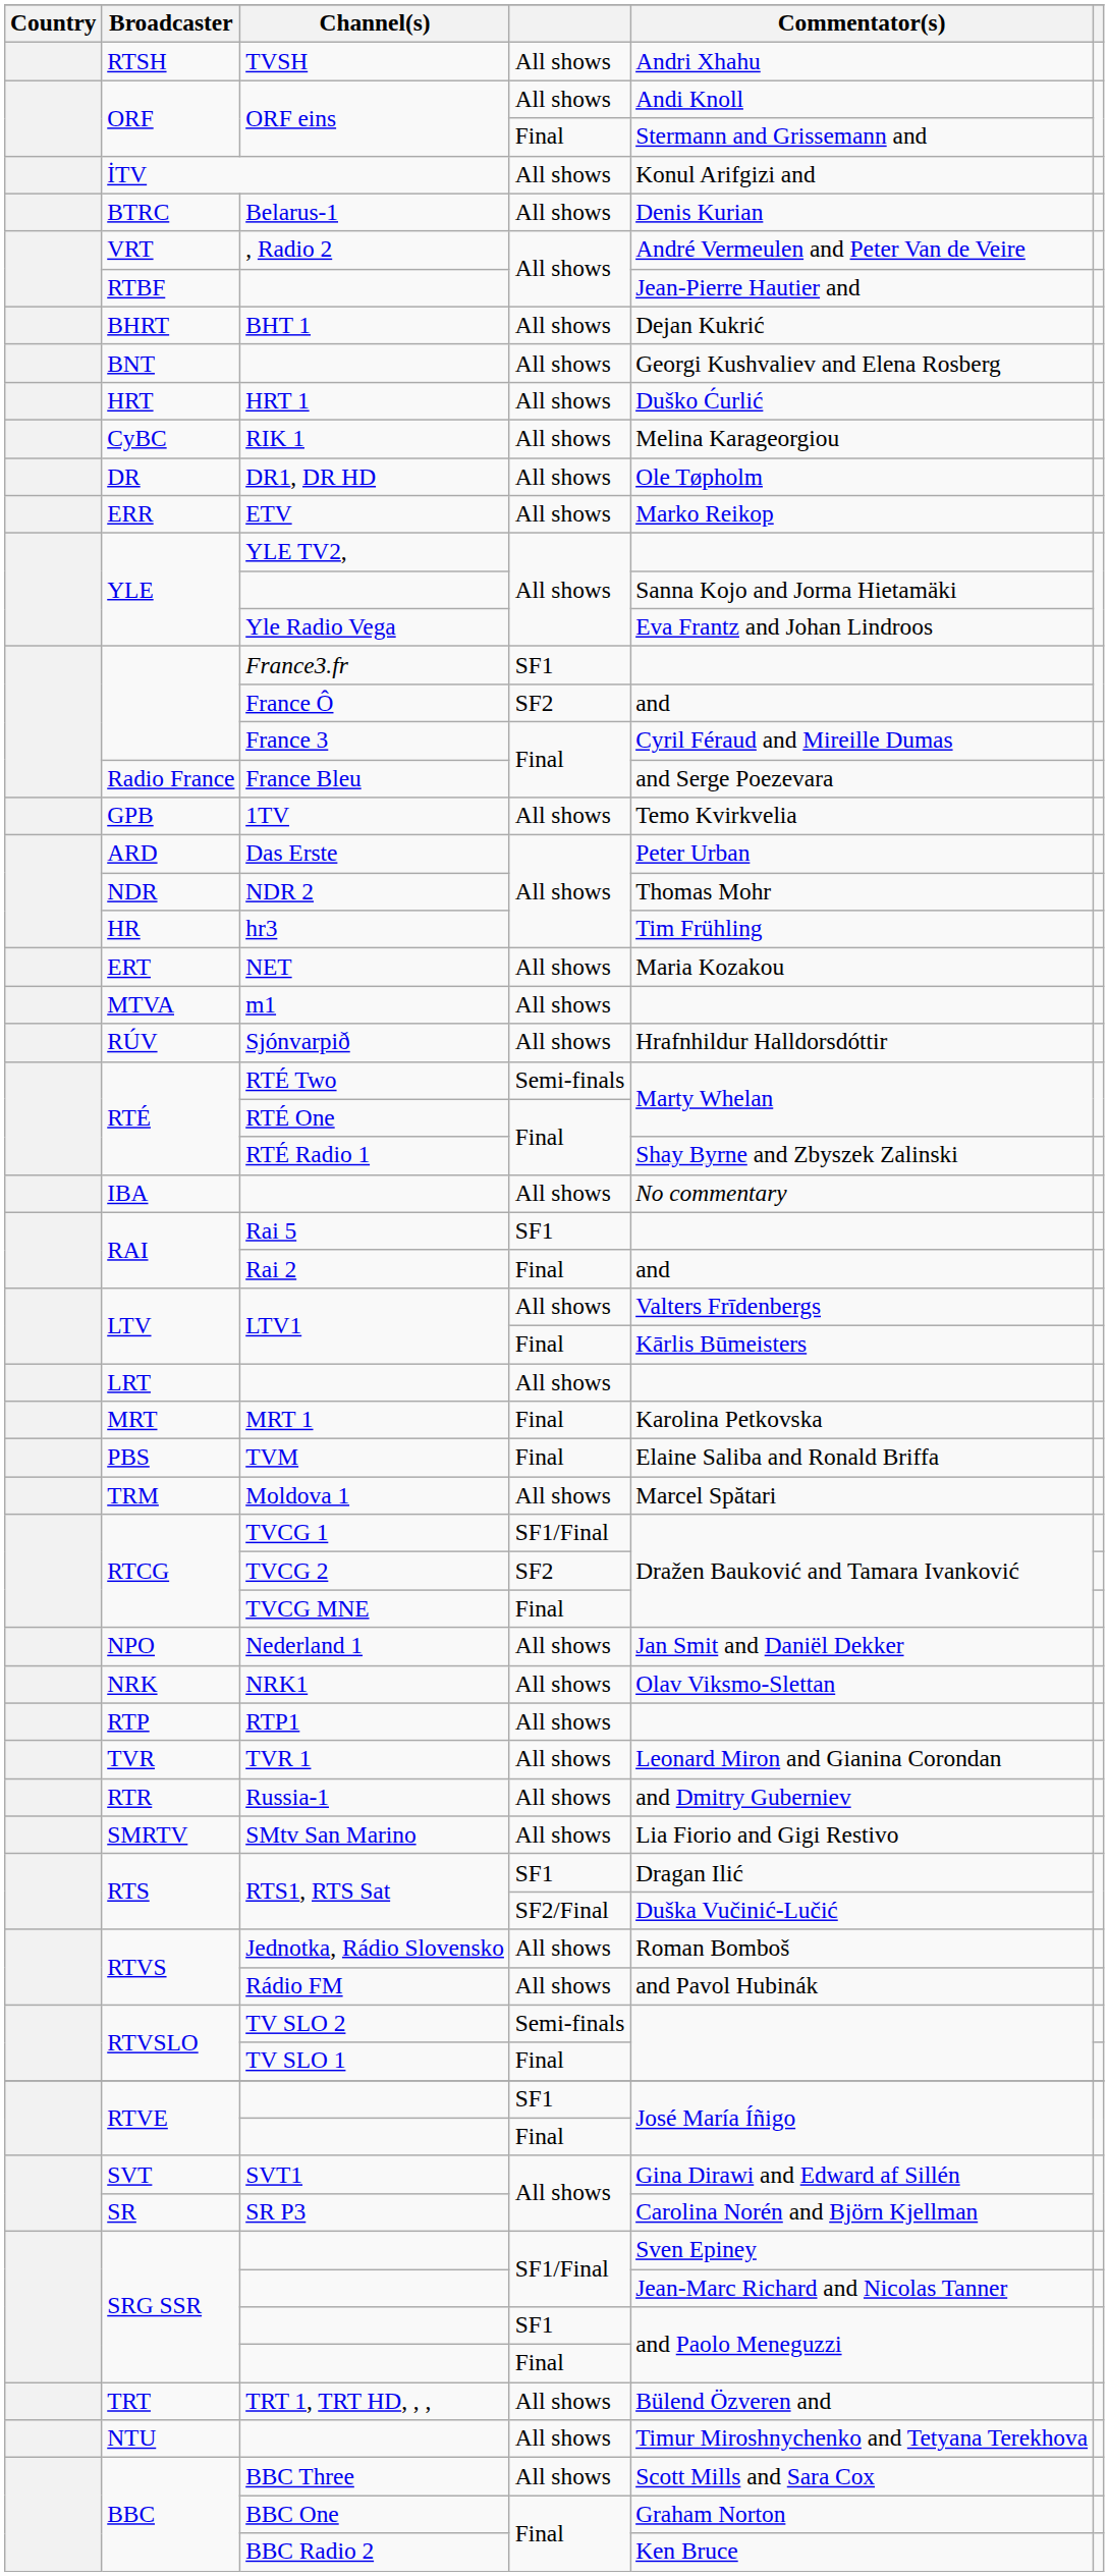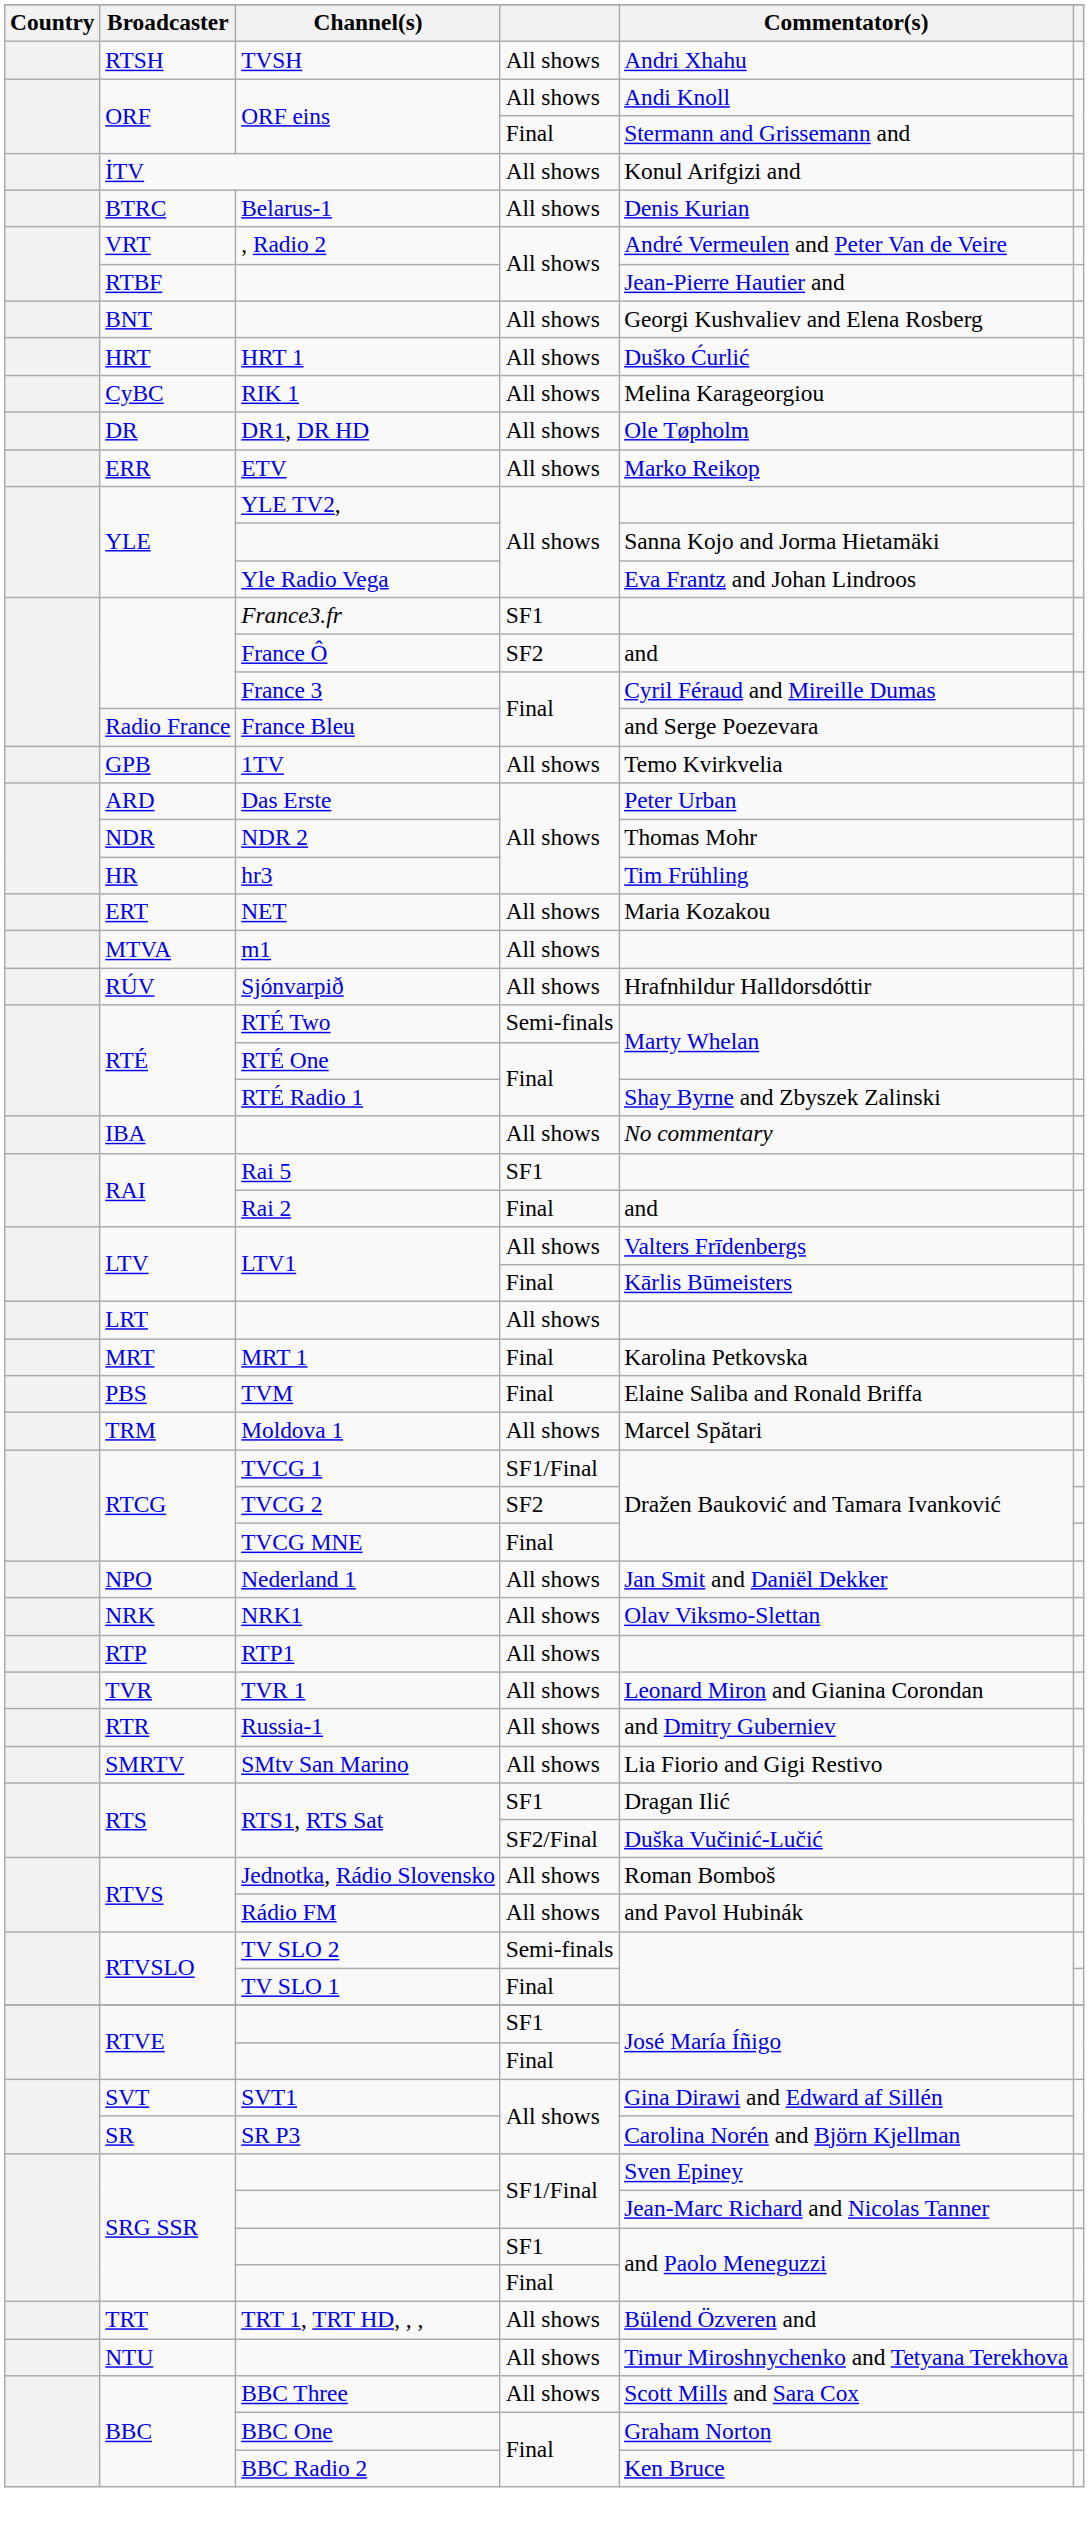- row: BHRT | BHT 1 | All shows | Dejan Kukrić
